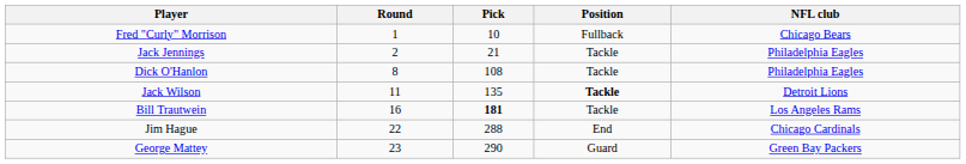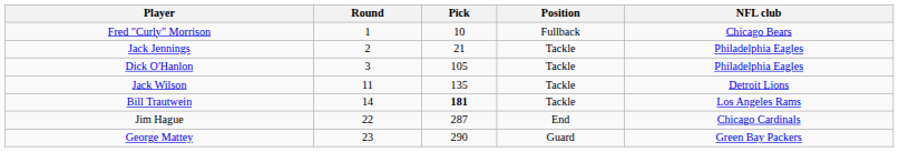Dick O'Hanlon | Round: 8 -> 3
Dick O'Hanlon | Pick: 108 -> 105
Jack Wilson | Position: bold -> normal
Bill Trautwein | Round: 16 -> 14
Jim Hague | Pick: 288 -> 287
